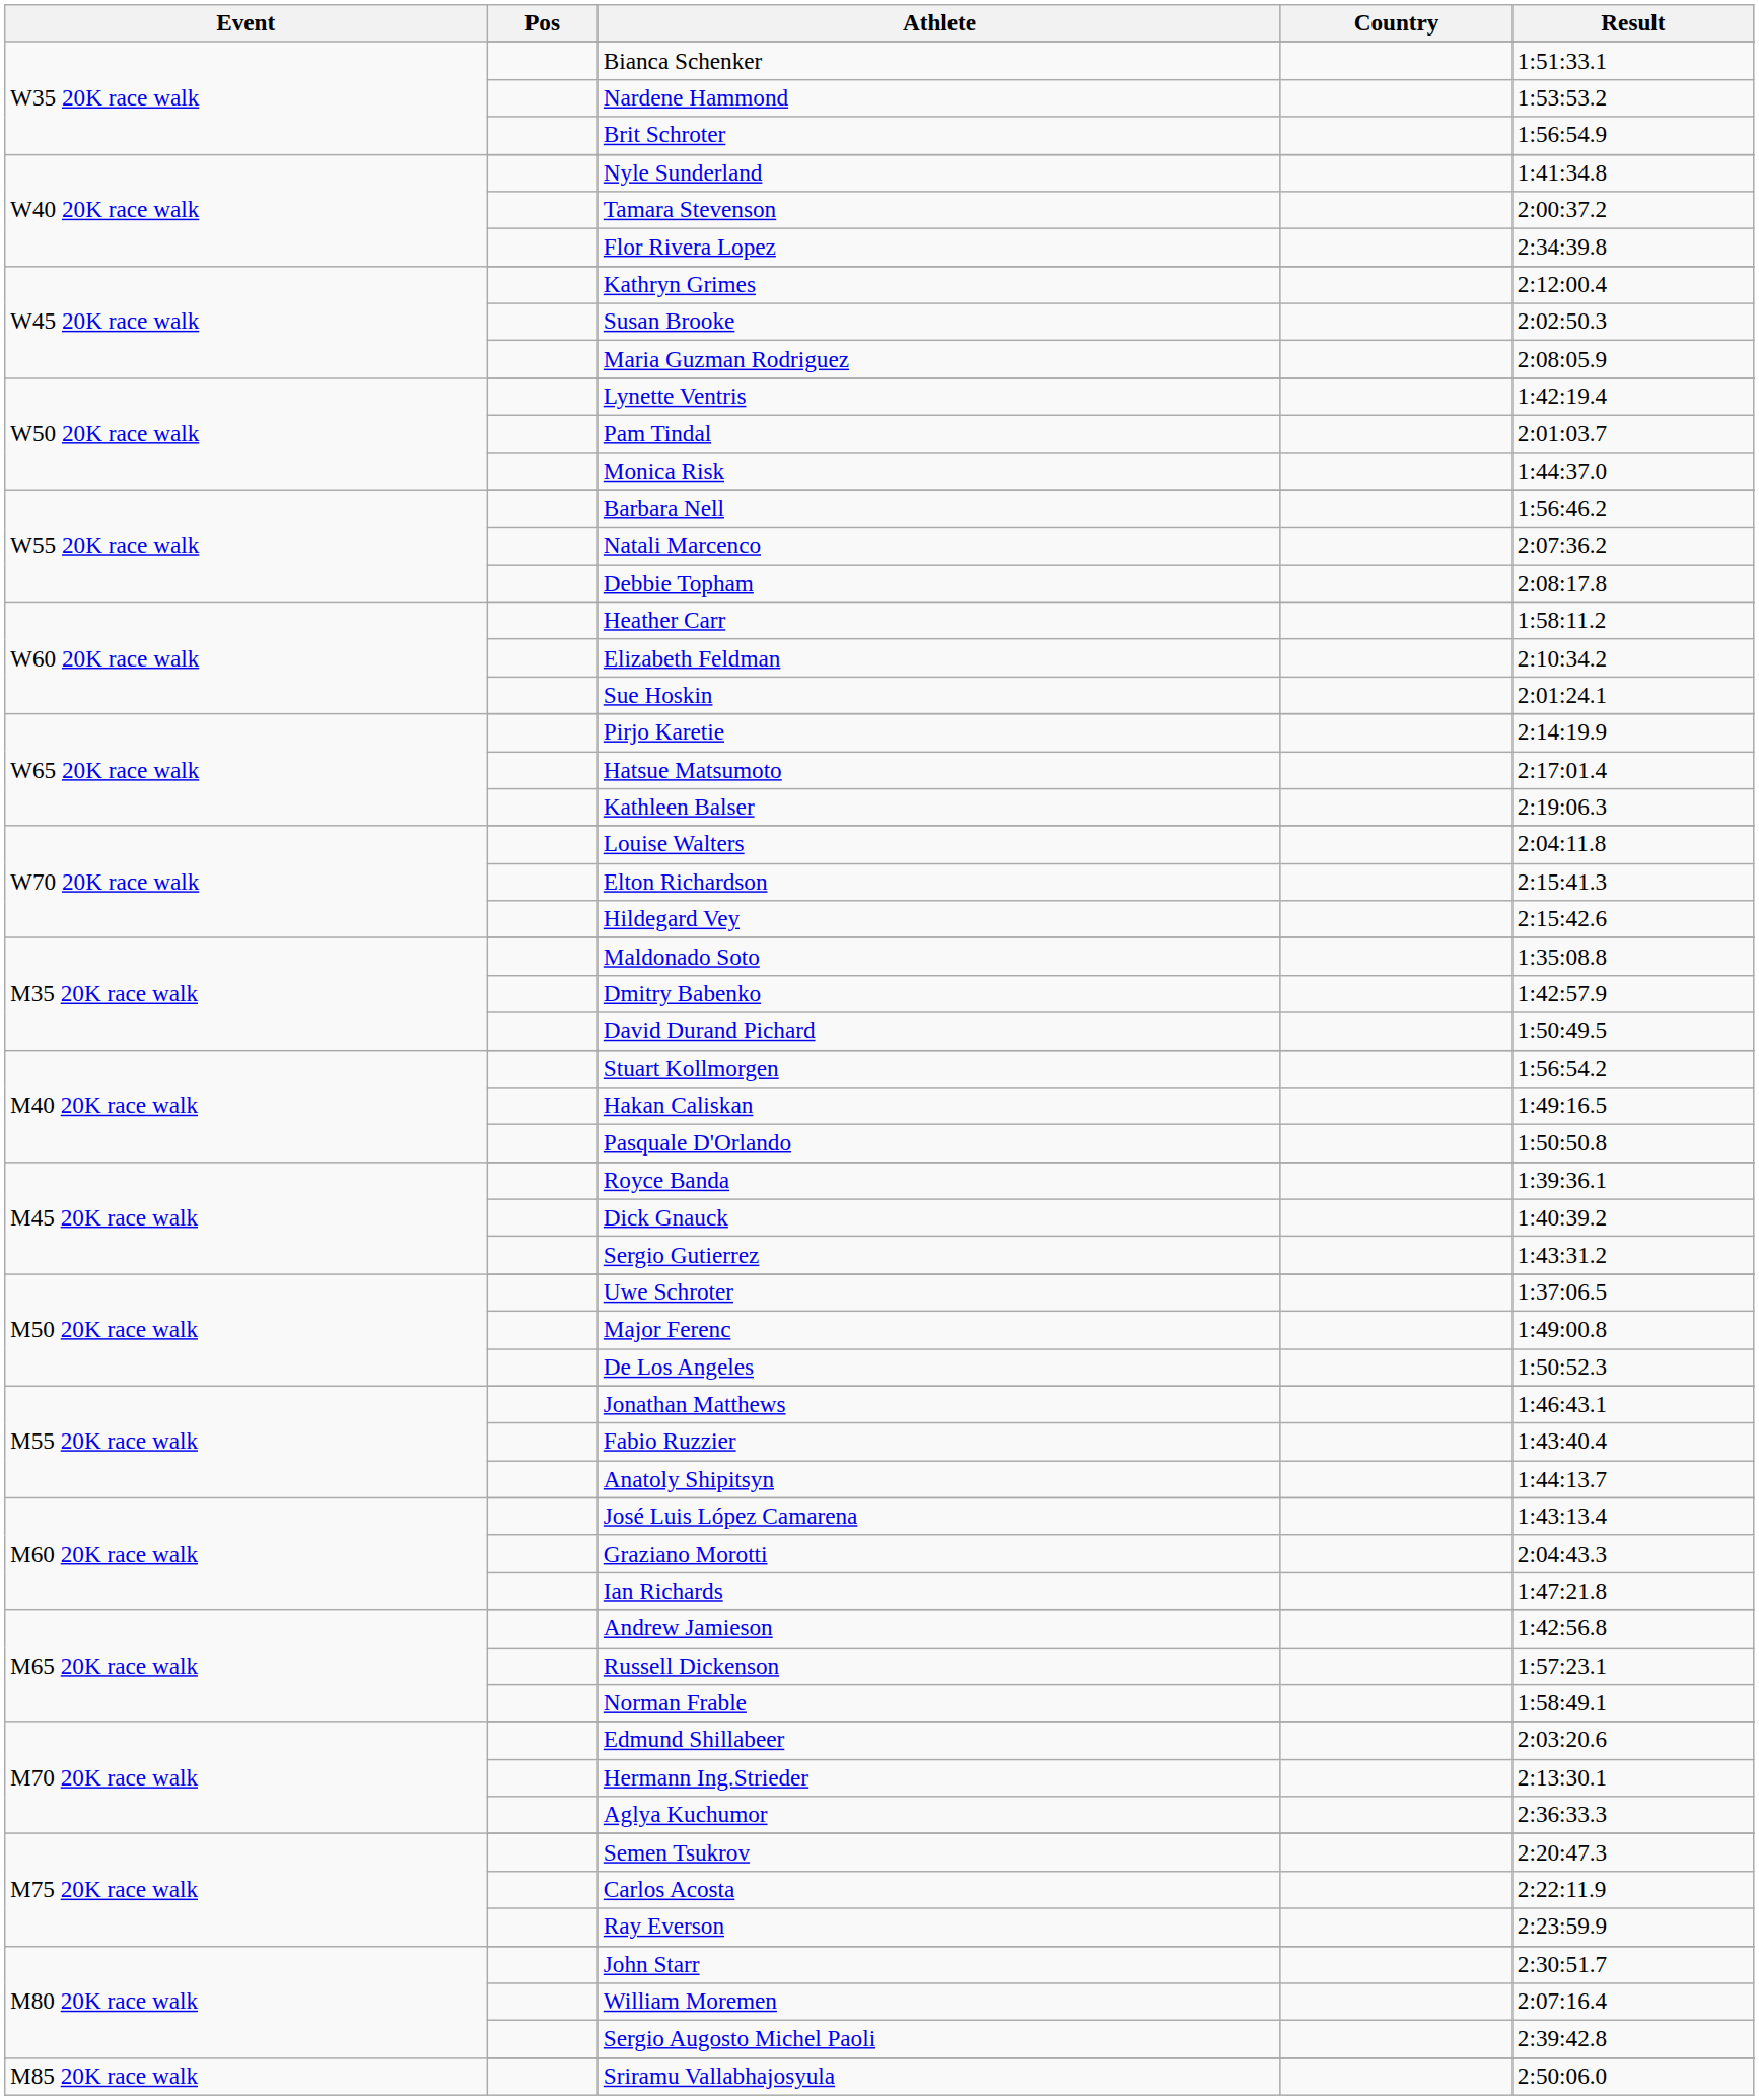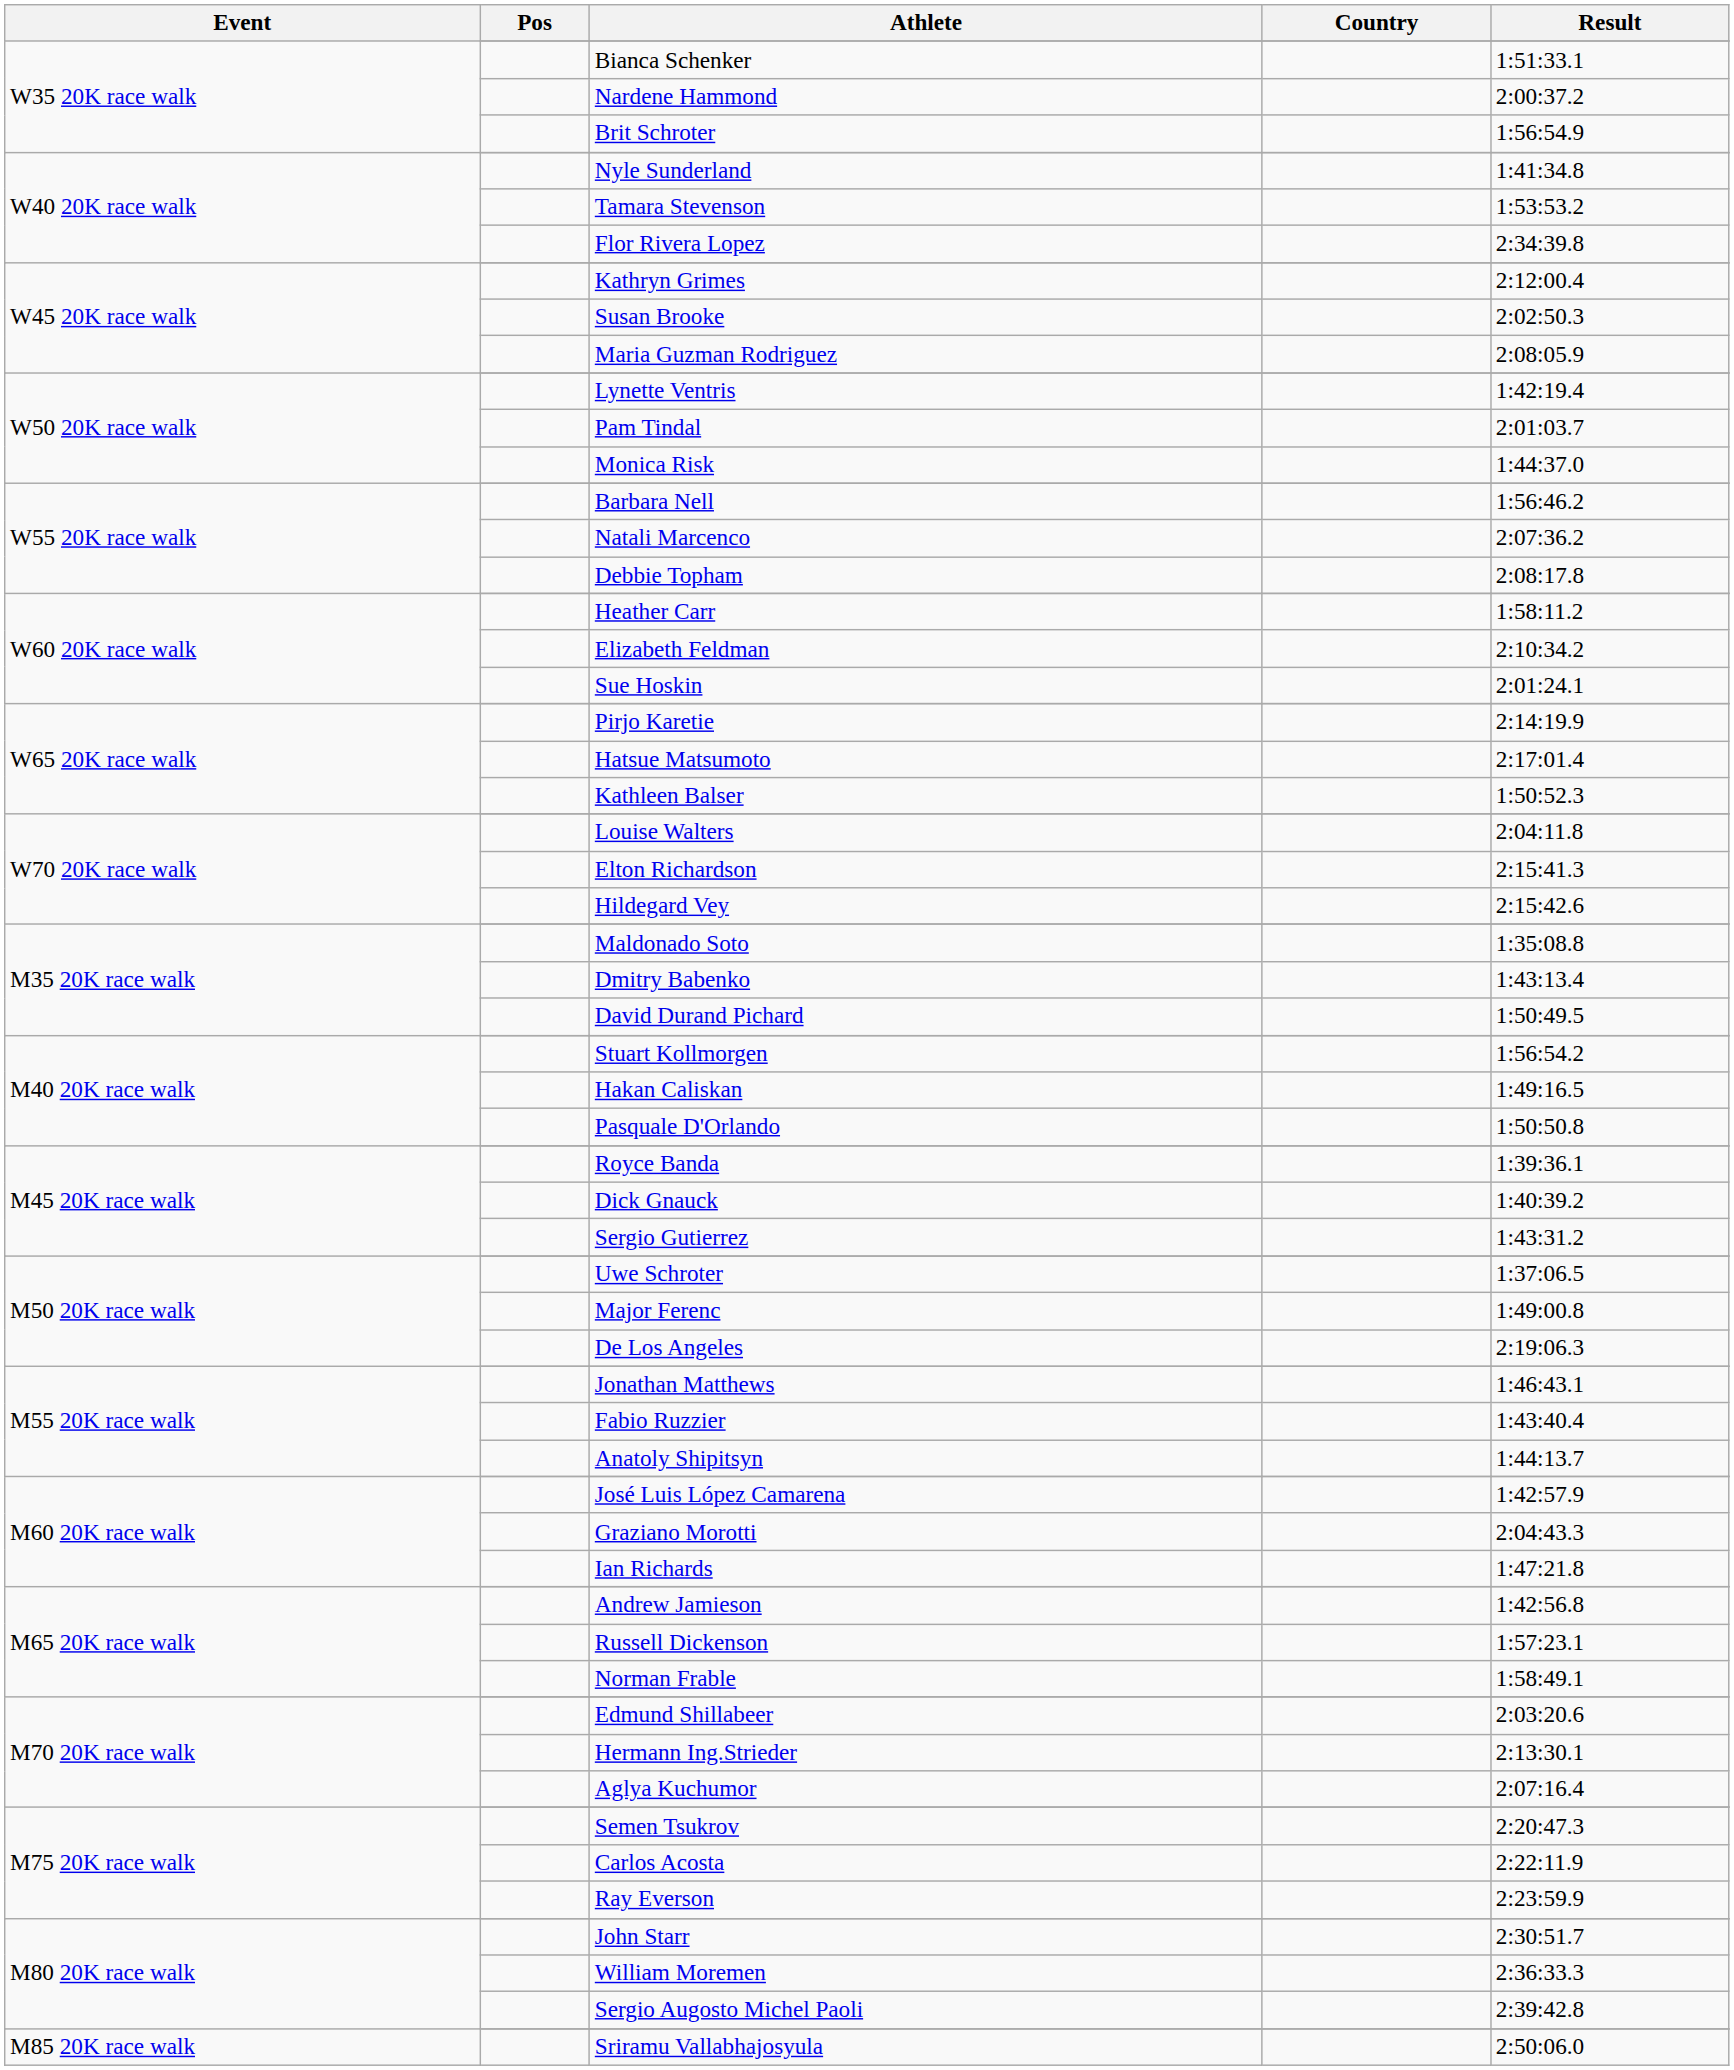Nardene Hammond | Result: 1:53:53.2 -> 2:00:37.2
Tamara Stevenson | Result: 2:00:37.2 -> 1:53:53.2
Kathleen Balser | Result: 2:19:06.3 -> 1:50:52.3
Dmitry Babenko | Result: 1:42:57.9 -> 1:43:13.4
De Los Angeles | Result: 1:50:52.3 -> 2:19:06.3
José Luis López Camarena | Result: 1:43:13.4 -> 1:42:57.9
Aglya Kuchumor | Result: 2:36:33.3 -> 2:07:16.4
William Moremen | Result: 2:07:16.4 -> 2:36:33.3
